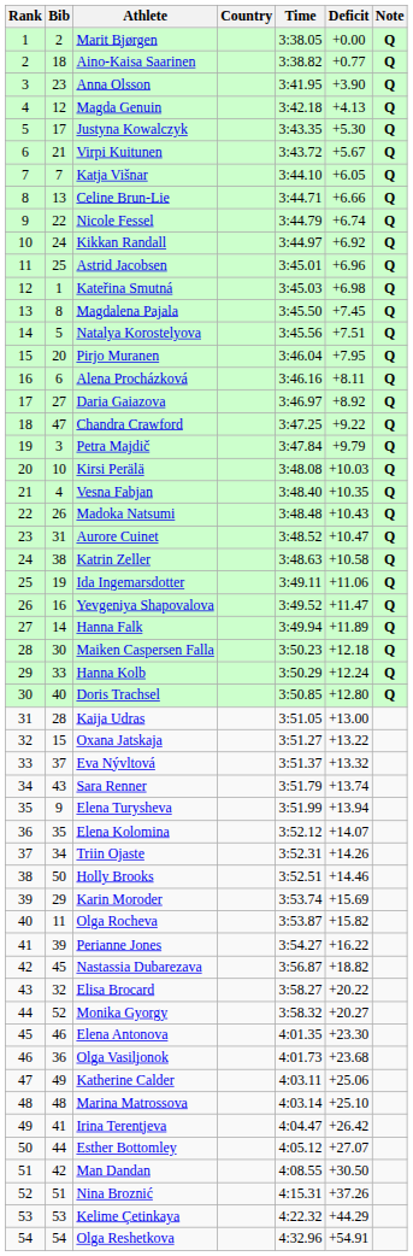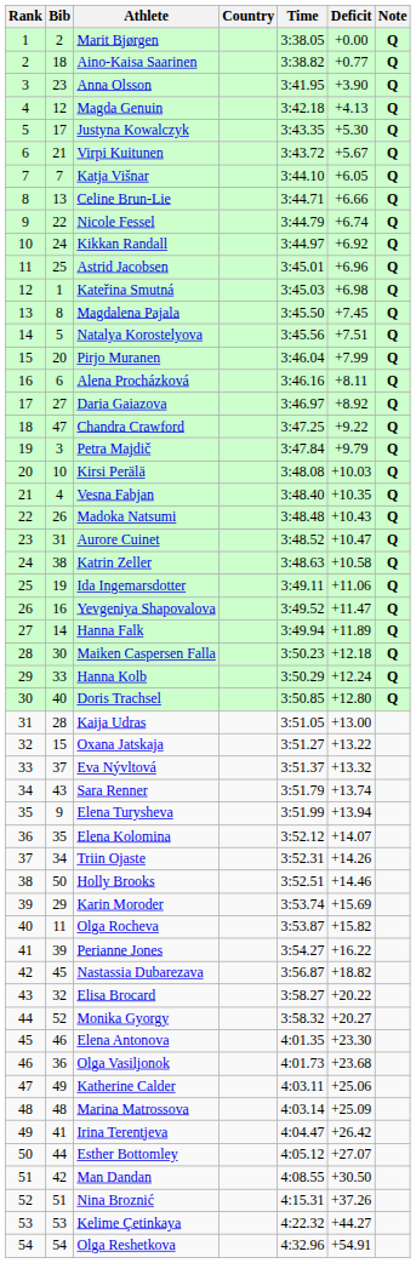Pirjo Muranen | Deficit: +7.95 -> +7.99
Marina Matrossova | Deficit: +25.10 -> +25.09
Kelime Çetinkaya | Deficit: +44.29 -> +44.27
